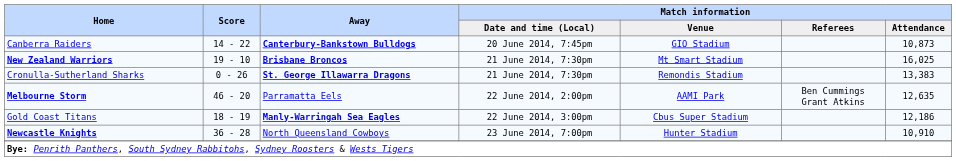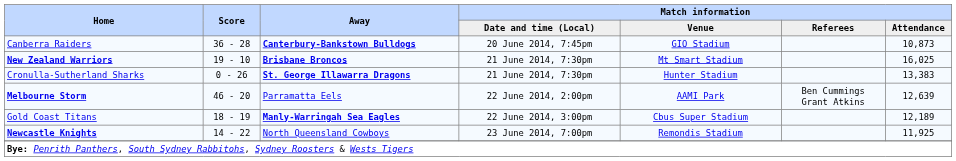Canberra Raiders | Score: 14 - 22 -> 36 - 28
Cronulla-Sutherland Sharks | Match information / Venue: Remondis Stadium -> Hunter Stadium
Melbourne Storm | Match information / Attendance: 12,635 -> 12,639
Gold Coast Titans | Match information / Attendance: 12,186 -> 12,189
Newcastle Knights | Score: 36 - 28 -> 14 - 22
Newcastle Knights | Match information / Venue: Hunter Stadium -> Remondis Stadium
Newcastle Knights | Match information / Attendance: 10,910 -> 11,925
